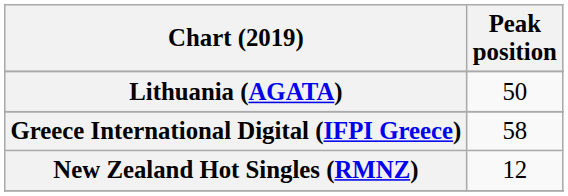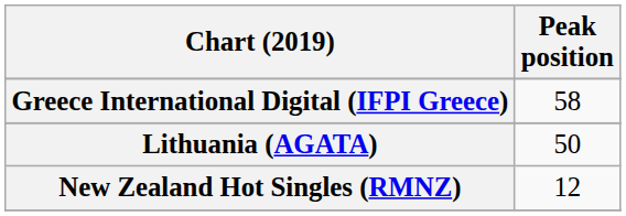rows swapped: Greece International Digital (IFPI Greece) <-> Lithuania (AGATA)
